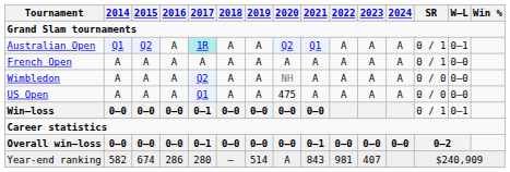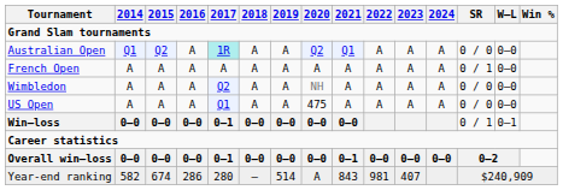Australian Open | SR: 0 / 1 -> 0 / 0
Australian Open | W–L: 0–1 -> 0–0
